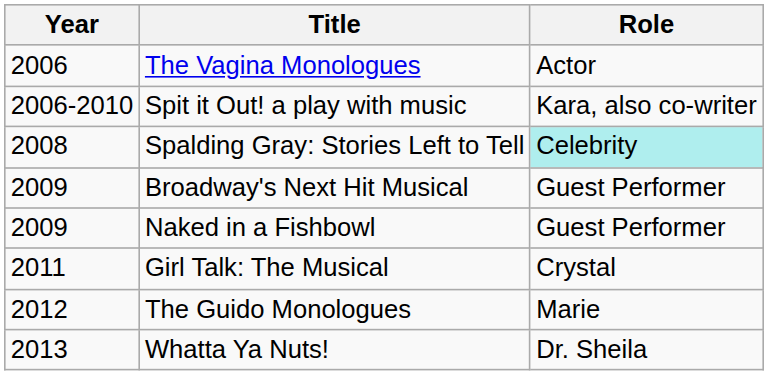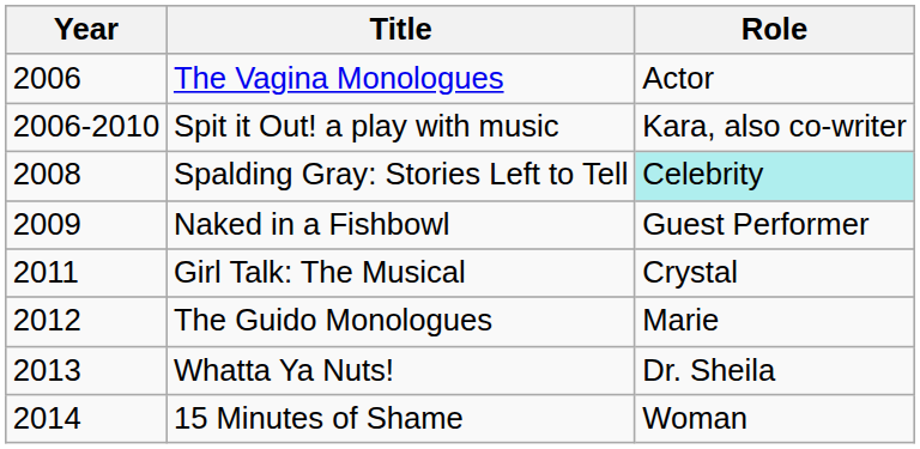- row: 2009 | Broadway's Next Hit Musical | Guest Performer
+ row: 2014 | 15 Minutes of Shame | Woman
